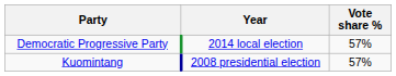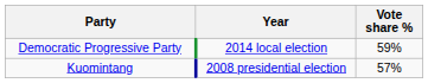Democratic Progressive Party | Vote share %: 57% -> 59%
